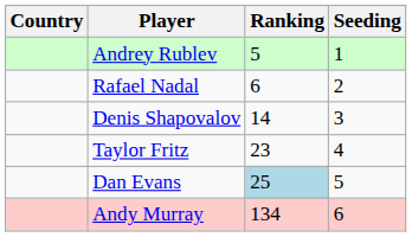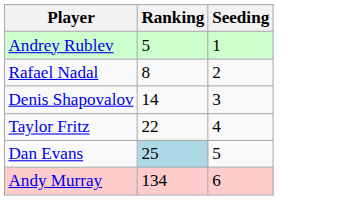- column: Country
Rafael Nadal | Ranking: 6 -> 8
Taylor Fritz | Ranking: 23 -> 22
